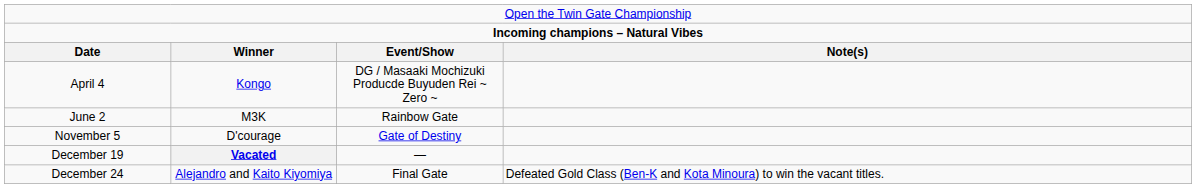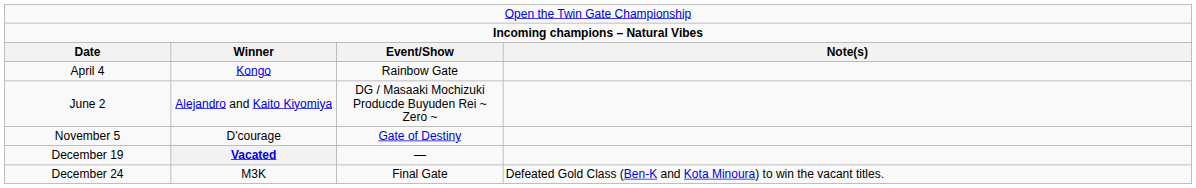April 4 | column 3: DG / Masaaki Mochizuki Producde Buyuden Rei ~ Zero ~ -> Rainbow Gate
June 2 | column 2: M3K -> Alejandro and Kaito Kiyomiya
June 2 | column 3: Rainbow Gate -> DG / Masaaki Mochizuki Producde Buyuden Rei ~ Zero ~
December 24 | column 2: Alejandro and Kaito Kiyomiya -> M3K
